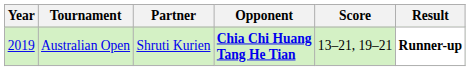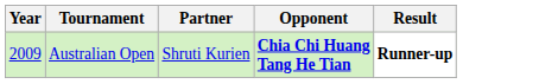- column: Score | 13–21, 19–21
Australian Open | Year: 2019 -> 2009
